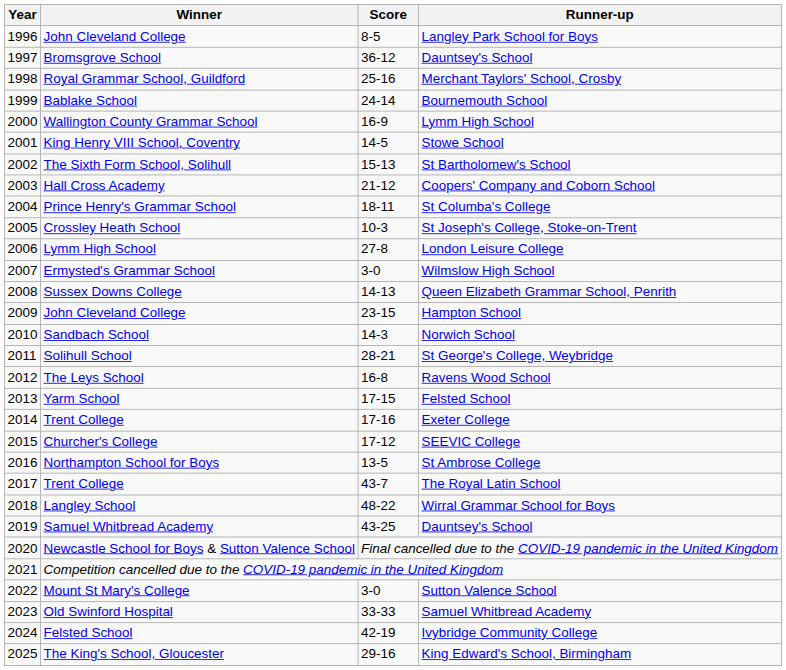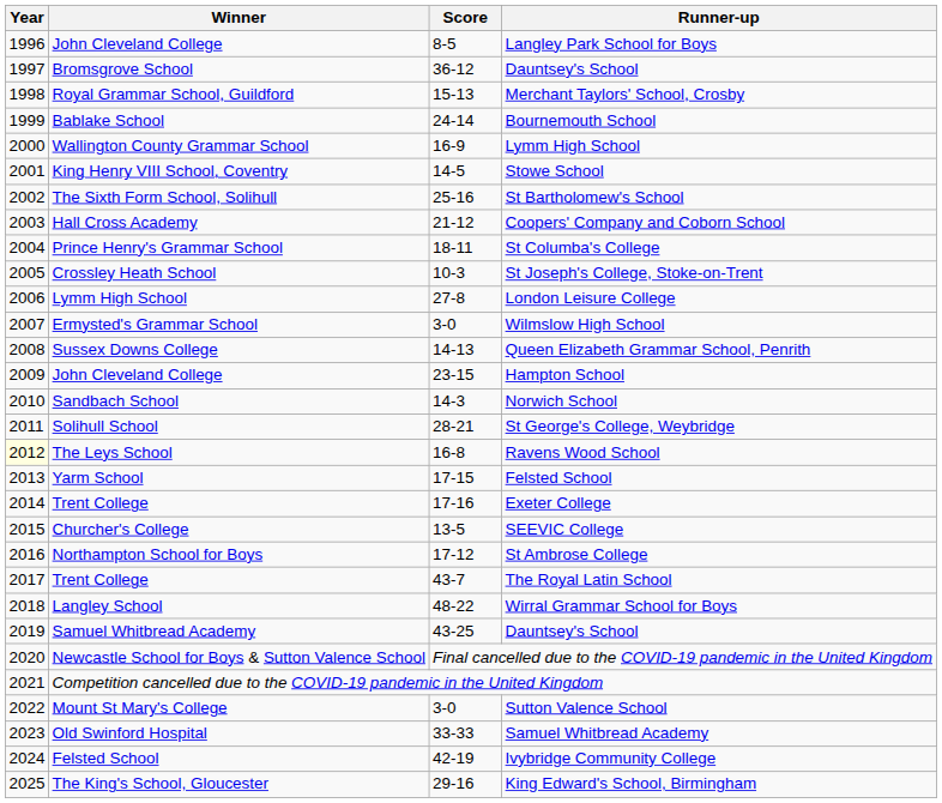Merchant Taylors' School, Crosby | Score: 25-16 -> 15-13
St Bartholomew's School | Score: 15-13 -> 25-16
Ravens Wood School | Year: no background -> lightyellow background
SEEVIC College | Score: 17-12 -> 13-5
St Ambrose College | Score: 13-5 -> 17-12
